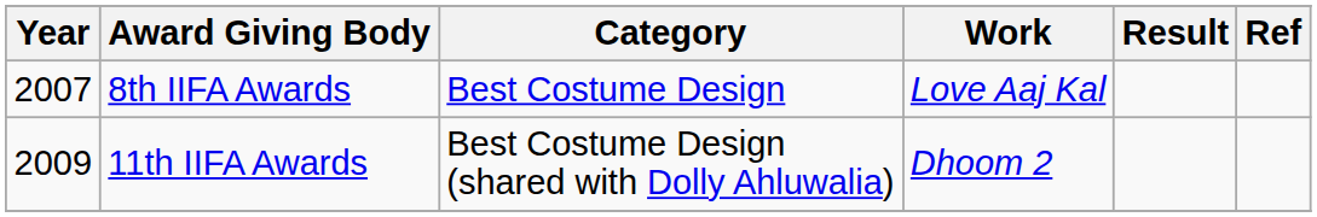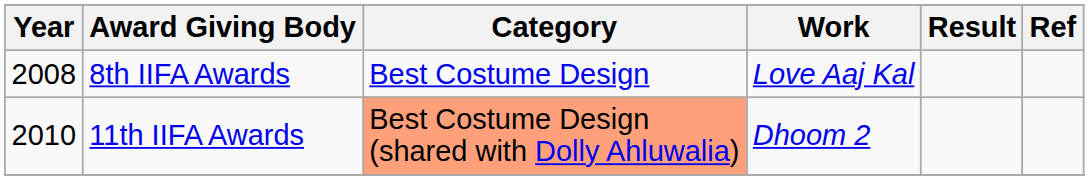8th IIFA Awards | Year: 2007 -> 2008
11th IIFA Awards | Year: 2009 -> 2010
11th IIFA Awards | Category: no background -> lightsalmon background
